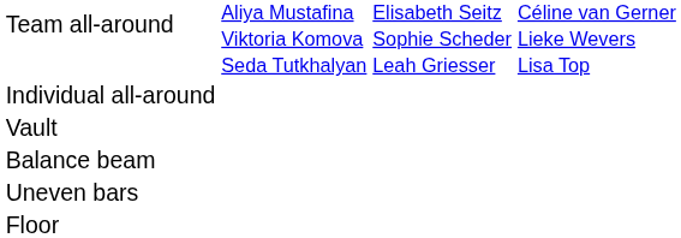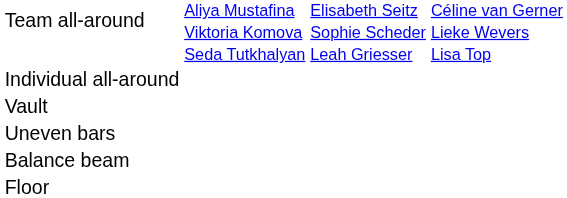rows swapped: Uneven bars <-> Balance beam
